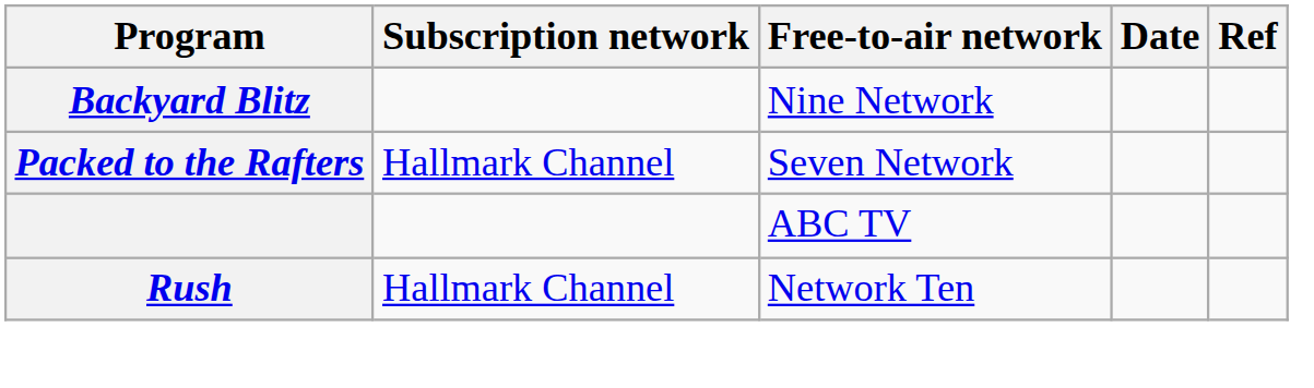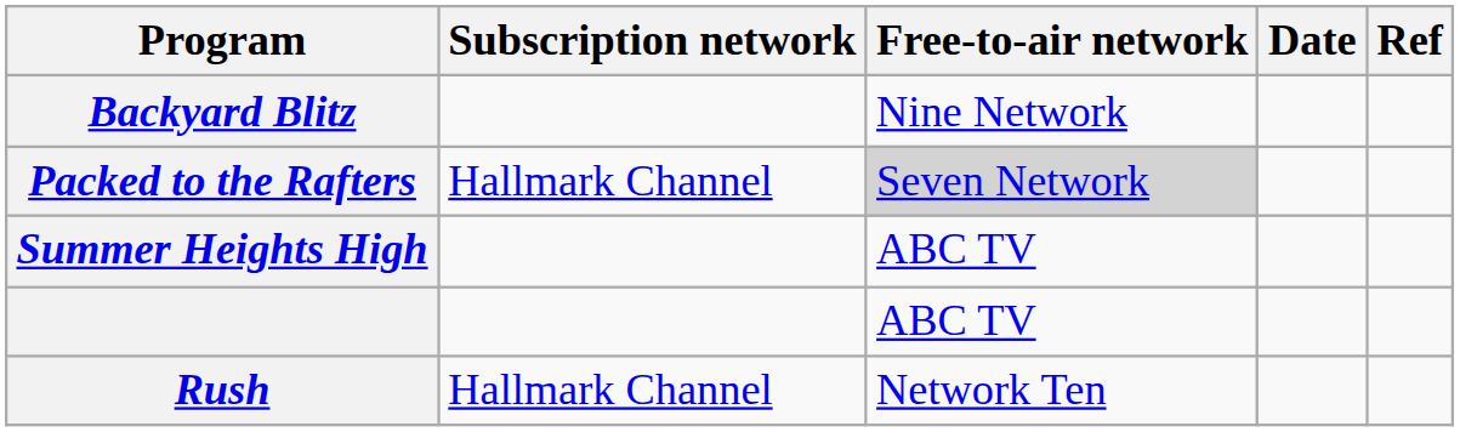Packed to the Rafters | Free-to-air network: no background -> lightgrey background
+ row: Summer Heights High | ABC TV
